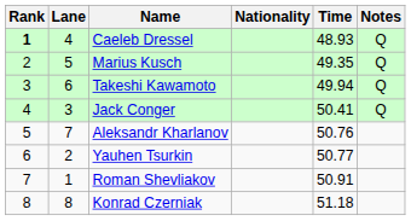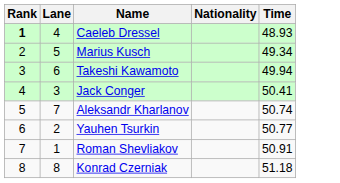- column: Notes | Q | Q | Q | Q
Marius Kusch | Time: 49.35 -> 49.34
Aleksandr Kharlanov | Time: 50.76 -> 50.74
